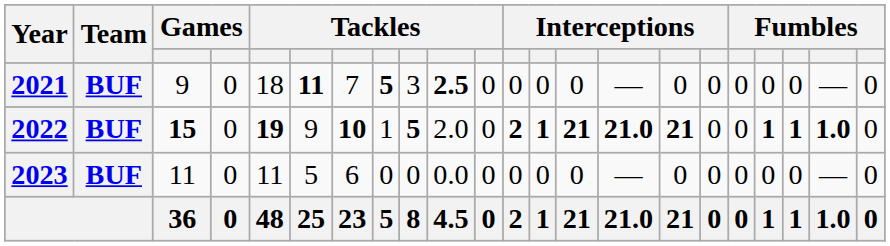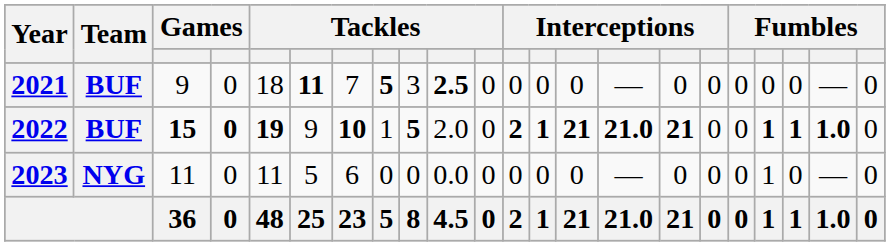2022 | column 4: normal -> bold
2023 | Team: BUF -> NYG
2023 | column 19: 0 -> 1
